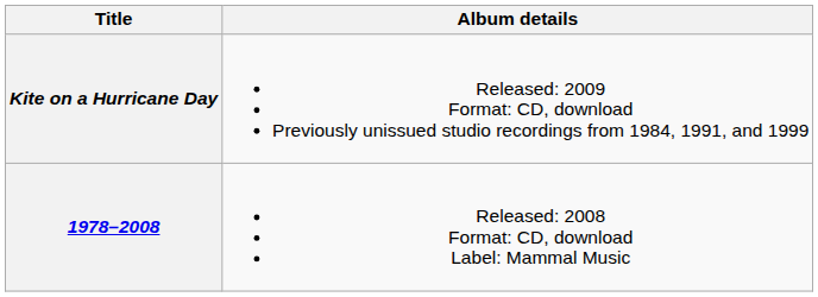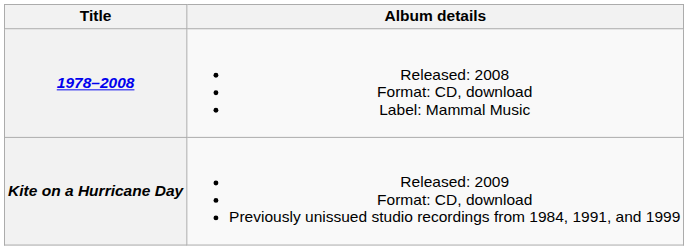rows swapped: 1978–2008 <-> Kite on a Hurricane Day
